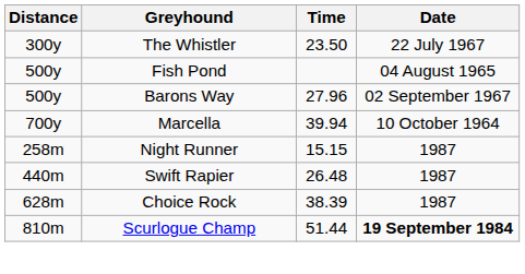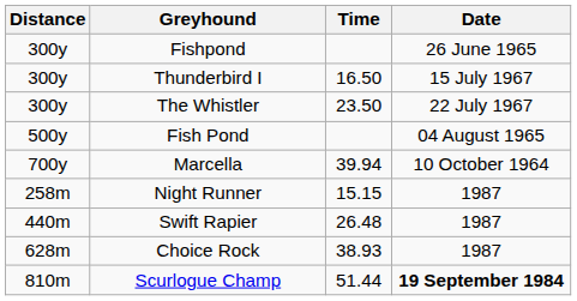+ row: 300y | Fishpond | 26 June 1965
+ row: 300y | Thunderbird I | 16.50 | 15 July 1967
- row: 500y | Barons Way | 27.96 | 02 September 1967
Choice Rock | Time: 38.39 -> 38.93
